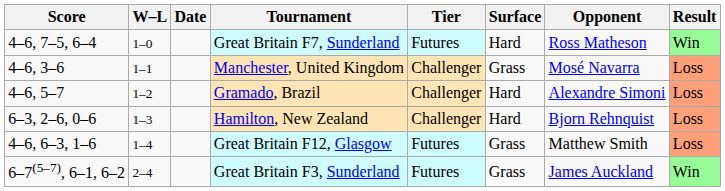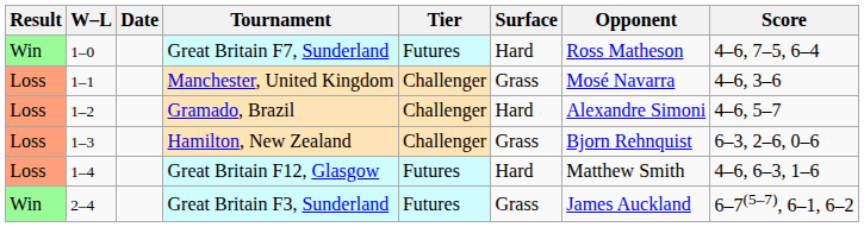columns swapped: Result <-> Score
Hamilton, New Zealand | Surface: Hard -> Grass
Great Britain F12, Glasgow | Surface: Grass -> Hard
